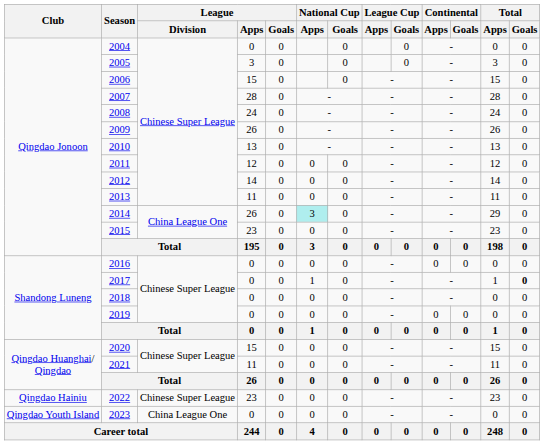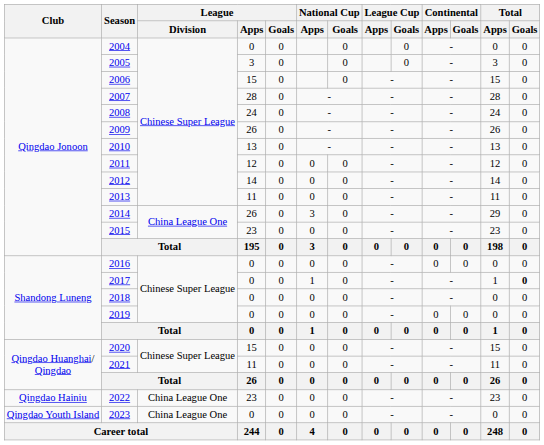2014 | National Cup / Apps: paleturquoise background -> no background
2022 | League / Division: Chinese Super League -> China League One
